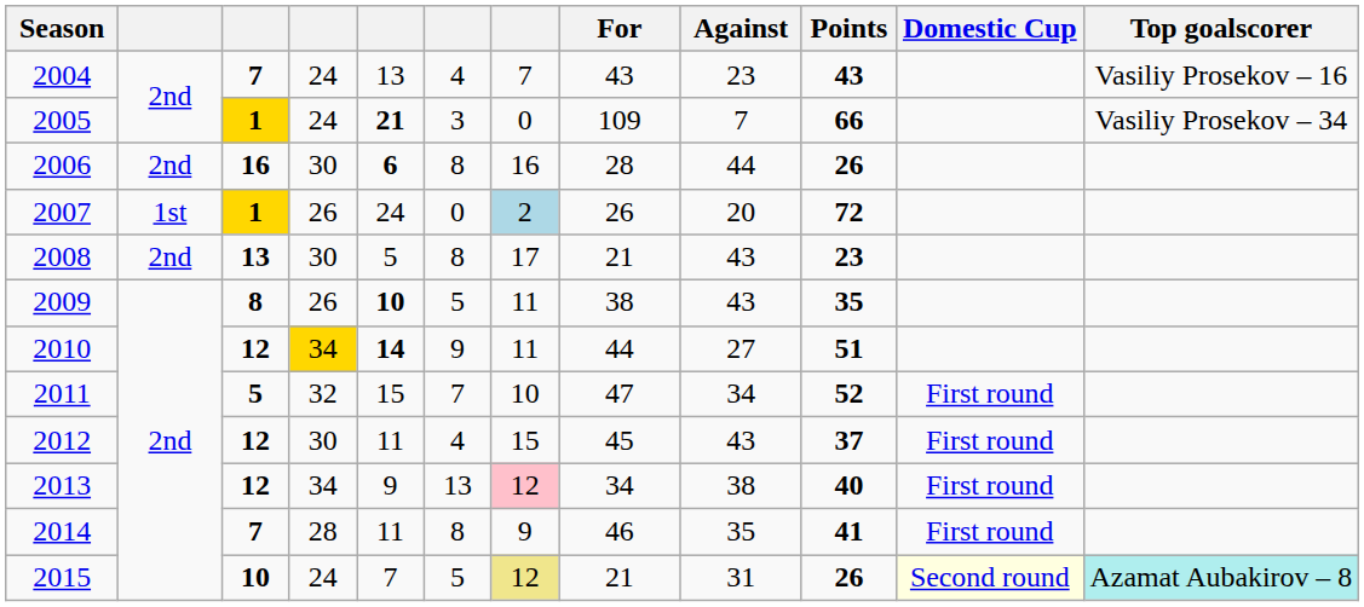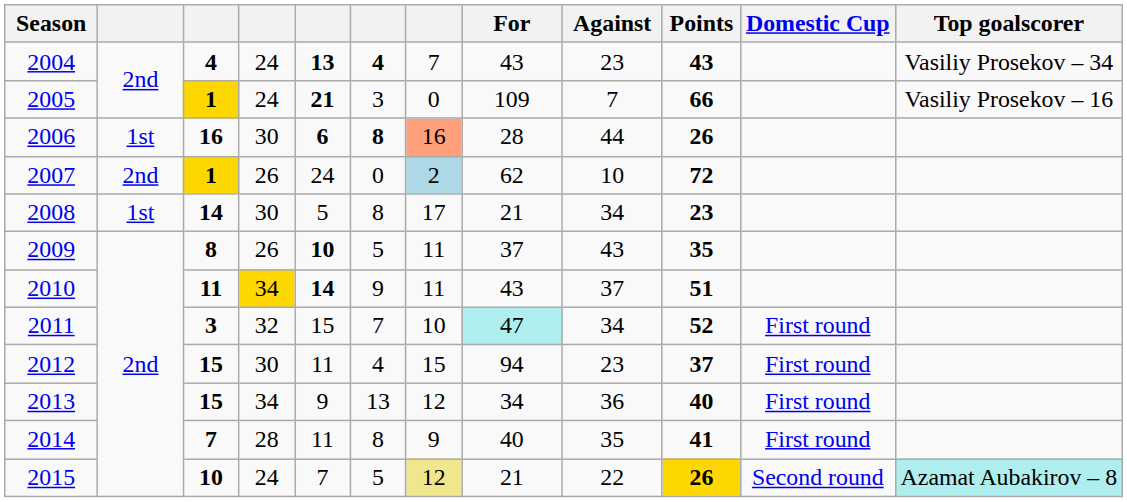2004 | column 3: 7 -> 4
2004 | column 5: normal -> bold
2004 | column 6: normal -> bold
2004 | Top goalscorer: Vasiliy Prosekov – 16 -> Vasiliy Prosekov – 34
2005 | Top goalscorer: Vasiliy Prosekov – 34 -> Vasiliy Prosekov – 16
2006 | column 2: 2nd -> 1st
2006 | column 6: normal -> bold
2006 | column 7: no background -> lightsalmon background
2007 | column 2: 1st -> 2nd
2007 | For: 26 -> 62
2007 | Against: 20 -> 10
2008 | column 2: 2nd -> 1st
2008 | column 3: 13 -> 14
2008 | Against: 43 -> 34
2009 | For: 38 -> 37
2010 | column 3: 12 -> 11
2010 | For: 44 -> 43
2010 | Against: 27 -> 37
2011 | column 3: 5 -> 3
2011 | For: no background -> paleturquoise background
2012 | column 3: 12 -> 15
2012 | For: 45 -> 94
2012 | Against: 43 -> 23
2013 | column 3: 12 -> 15
2013 | column 7: pink background -> no background
2013 | Against: 38 -> 36
2014 | For: 46 -> 40
2015 | Against: 31 -> 22
2015 | Points: no background -> gold background
2015 | Domestic Cup: lightyellow background -> no background
